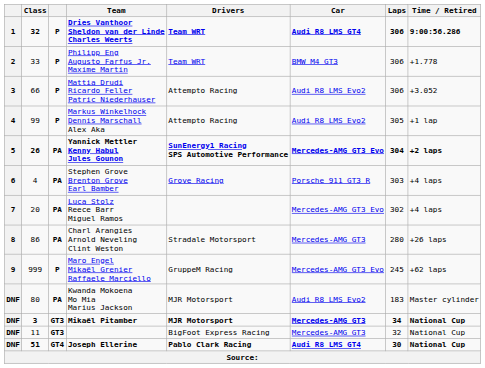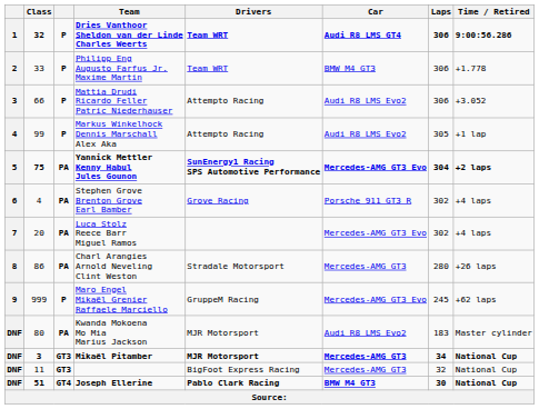Yannick Mettler Kenny Habul Jules Gounon | Class: 26 -> 75
Stephen Grove Brenton Grove Earl Bamber | Laps: 303 -> 302
Joseph Ellerine | Car: Audi R8 LMS GT4 -> BMW M4 GT3
